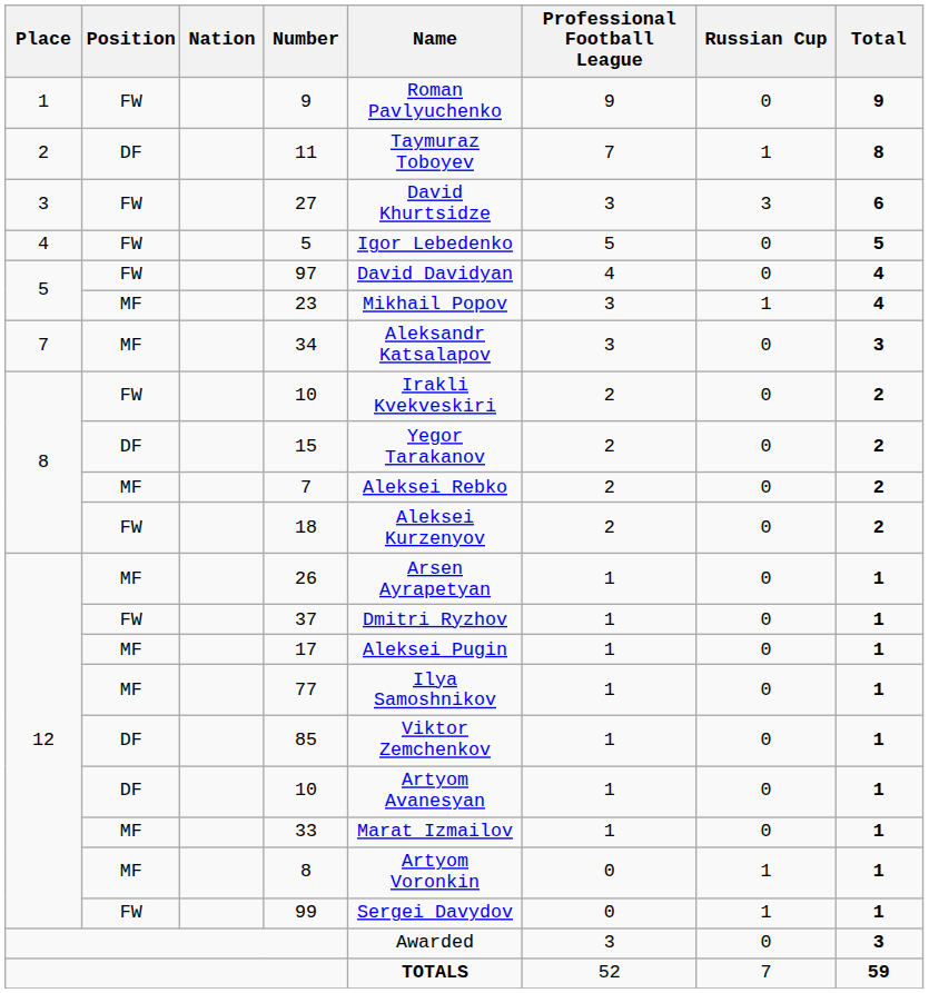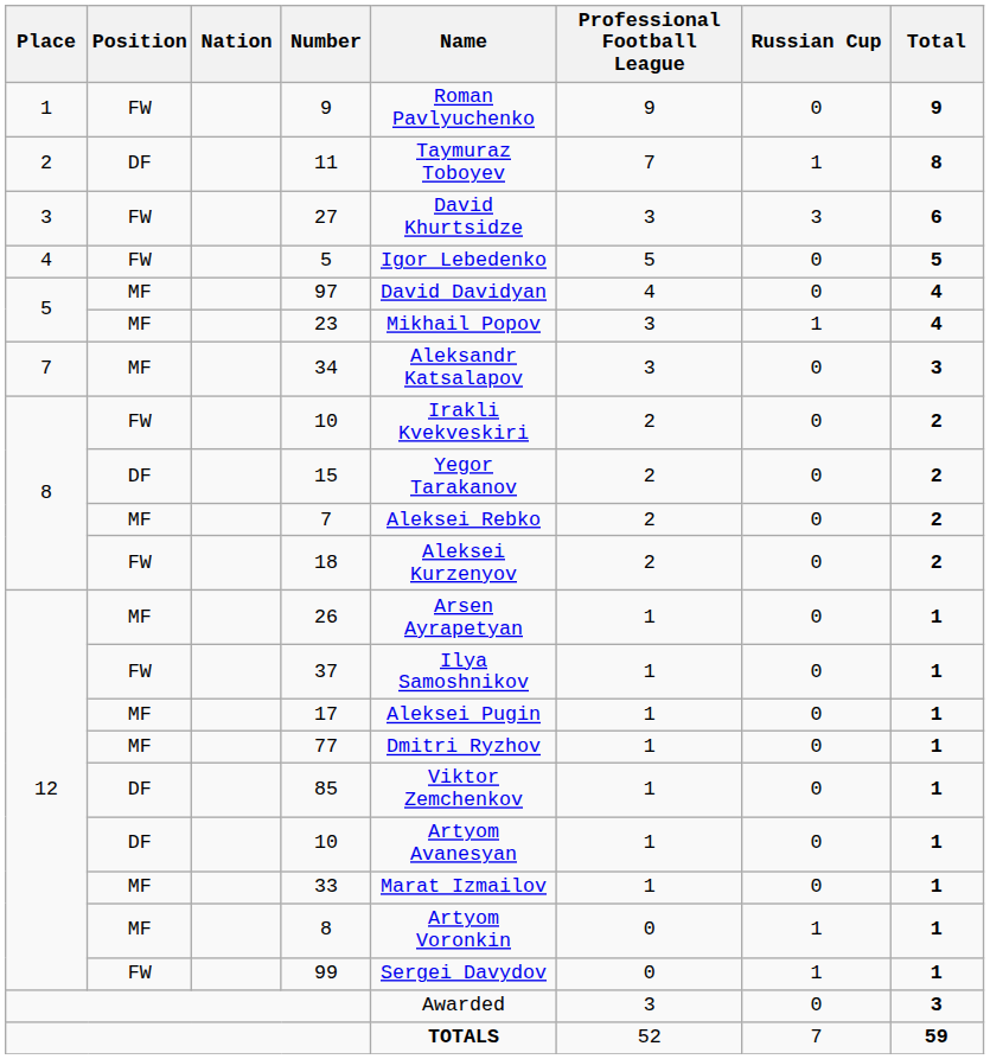97 | Position: FW -> MF
37 | Name: Dmitri Ryzhov -> Ilya Samoshnikov
77 | Name: Ilya Samoshnikov -> Dmitri Ryzhov
